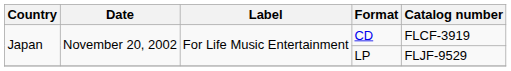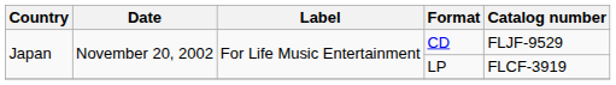CD | Catalog number: FLCF-3919 -> FLJF-9529
LP | Catalog number: FLJF-9529 -> FLCF-3919
